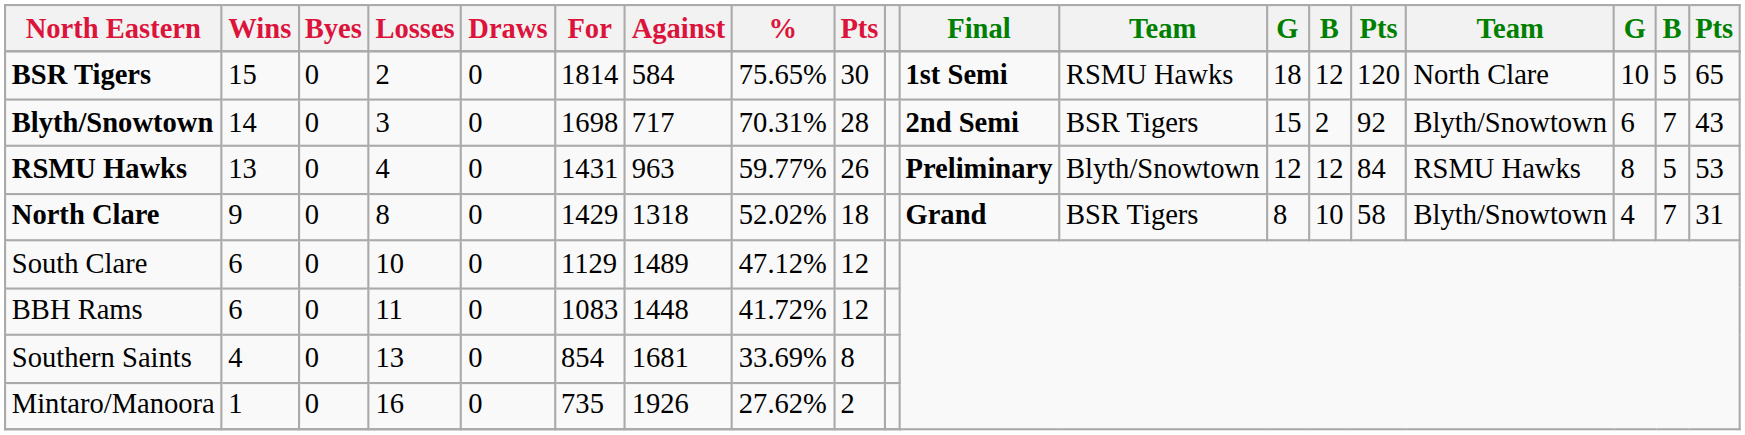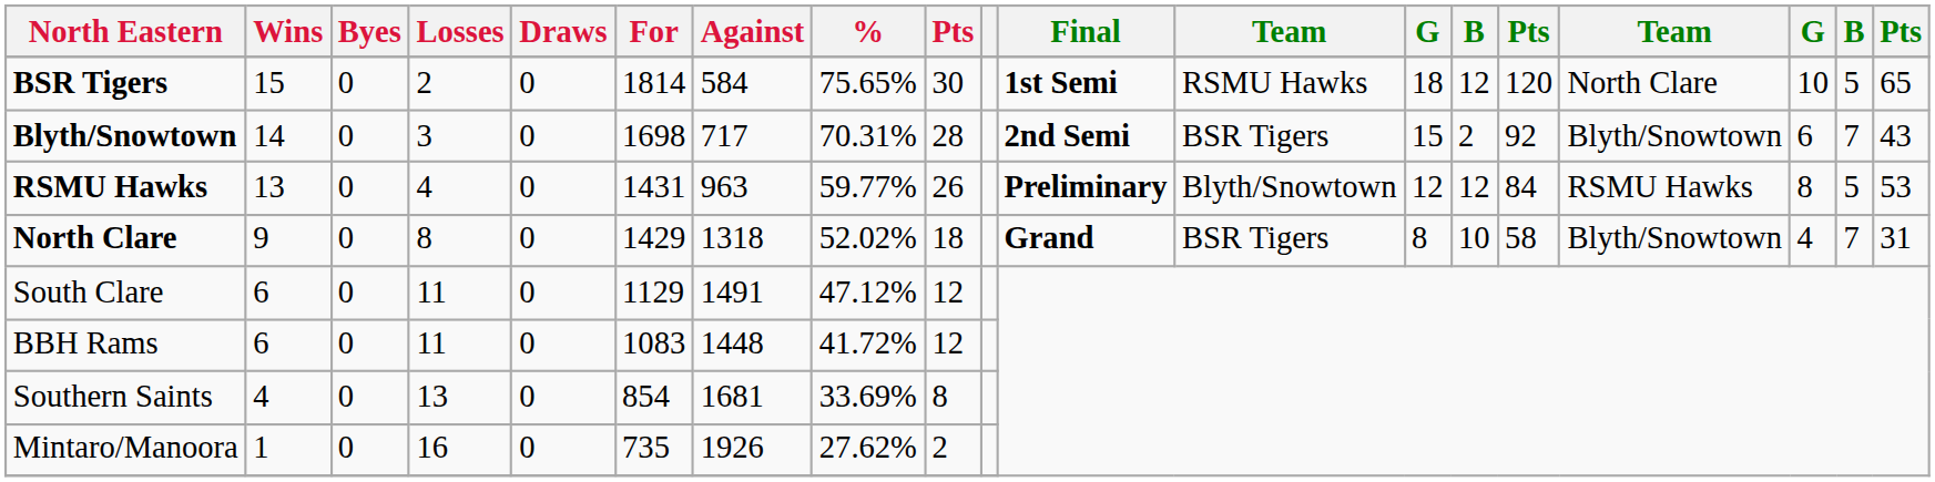South Clare | Losses: 10 -> 11
South Clare | Against: 1489 -> 1491
